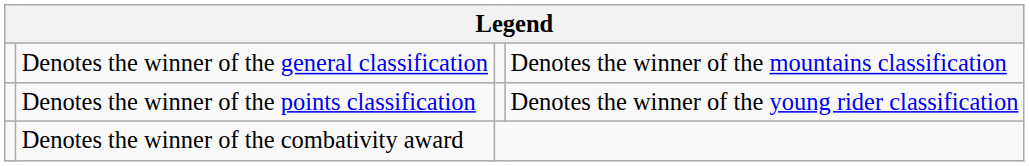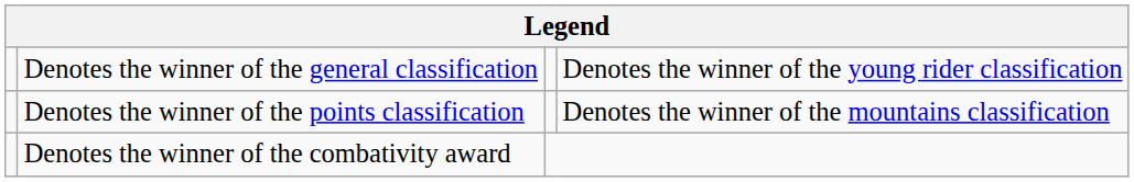Denotes the winner of the general classification | column 4: Denotes the winner of the mountains classification -> Denotes the winner of the young rider classification
Denotes the winner of the points classification | column 4: Denotes the winner of the young rider classification -> Denotes the winner of the mountains classification
